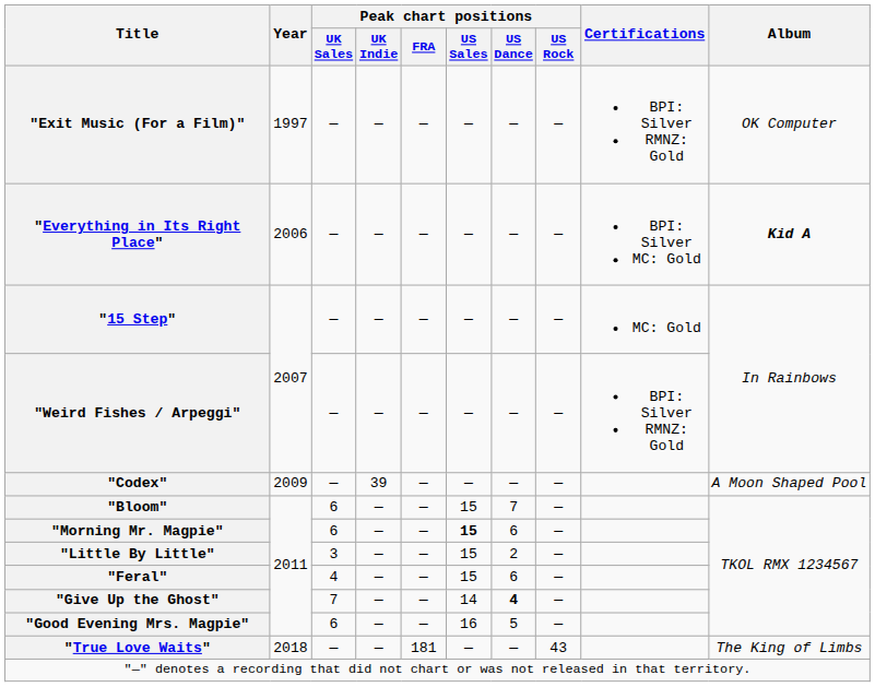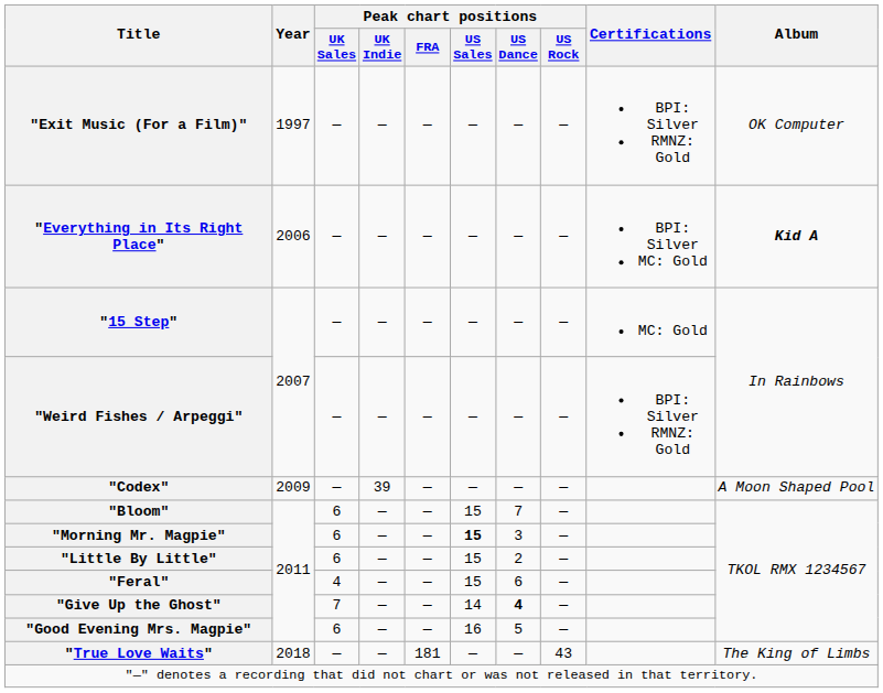"Morning Mr. Magpie" | Peak chart positions / US Dance: 6 -> 3
"Little By Little" | Peak chart positions / UK Sales: 3 -> 6
